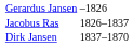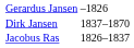rows swapped: Jacobus Ras <-> Dirk Jansen
